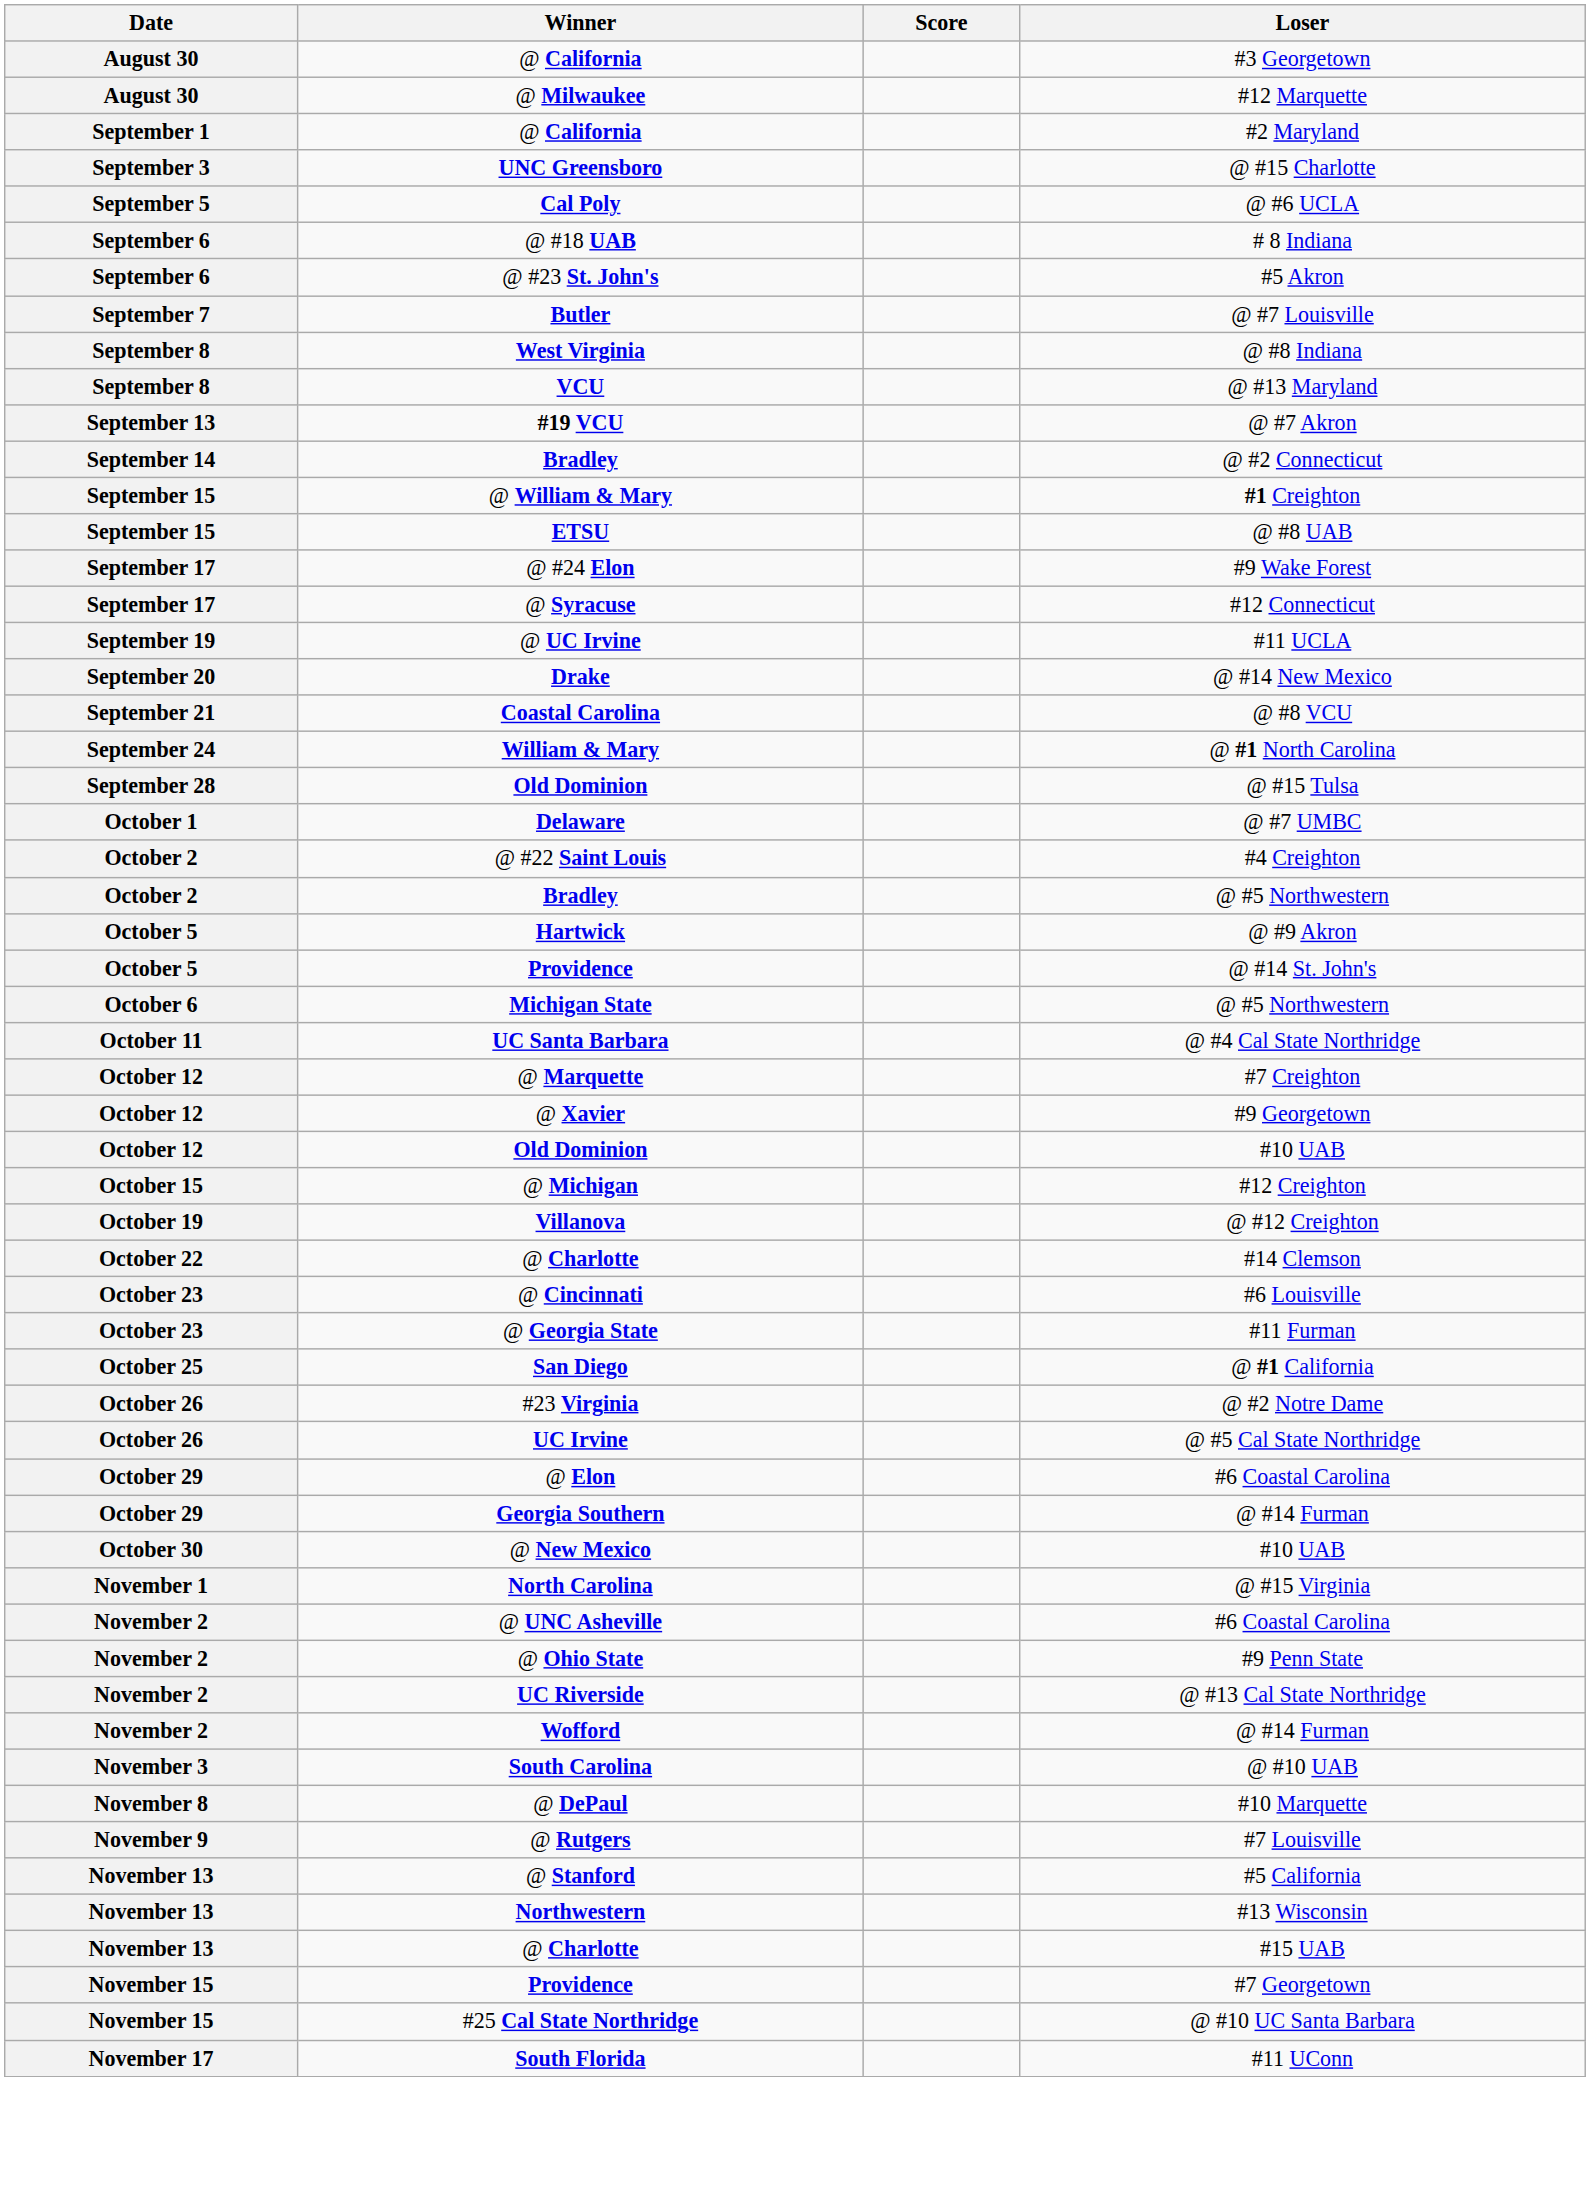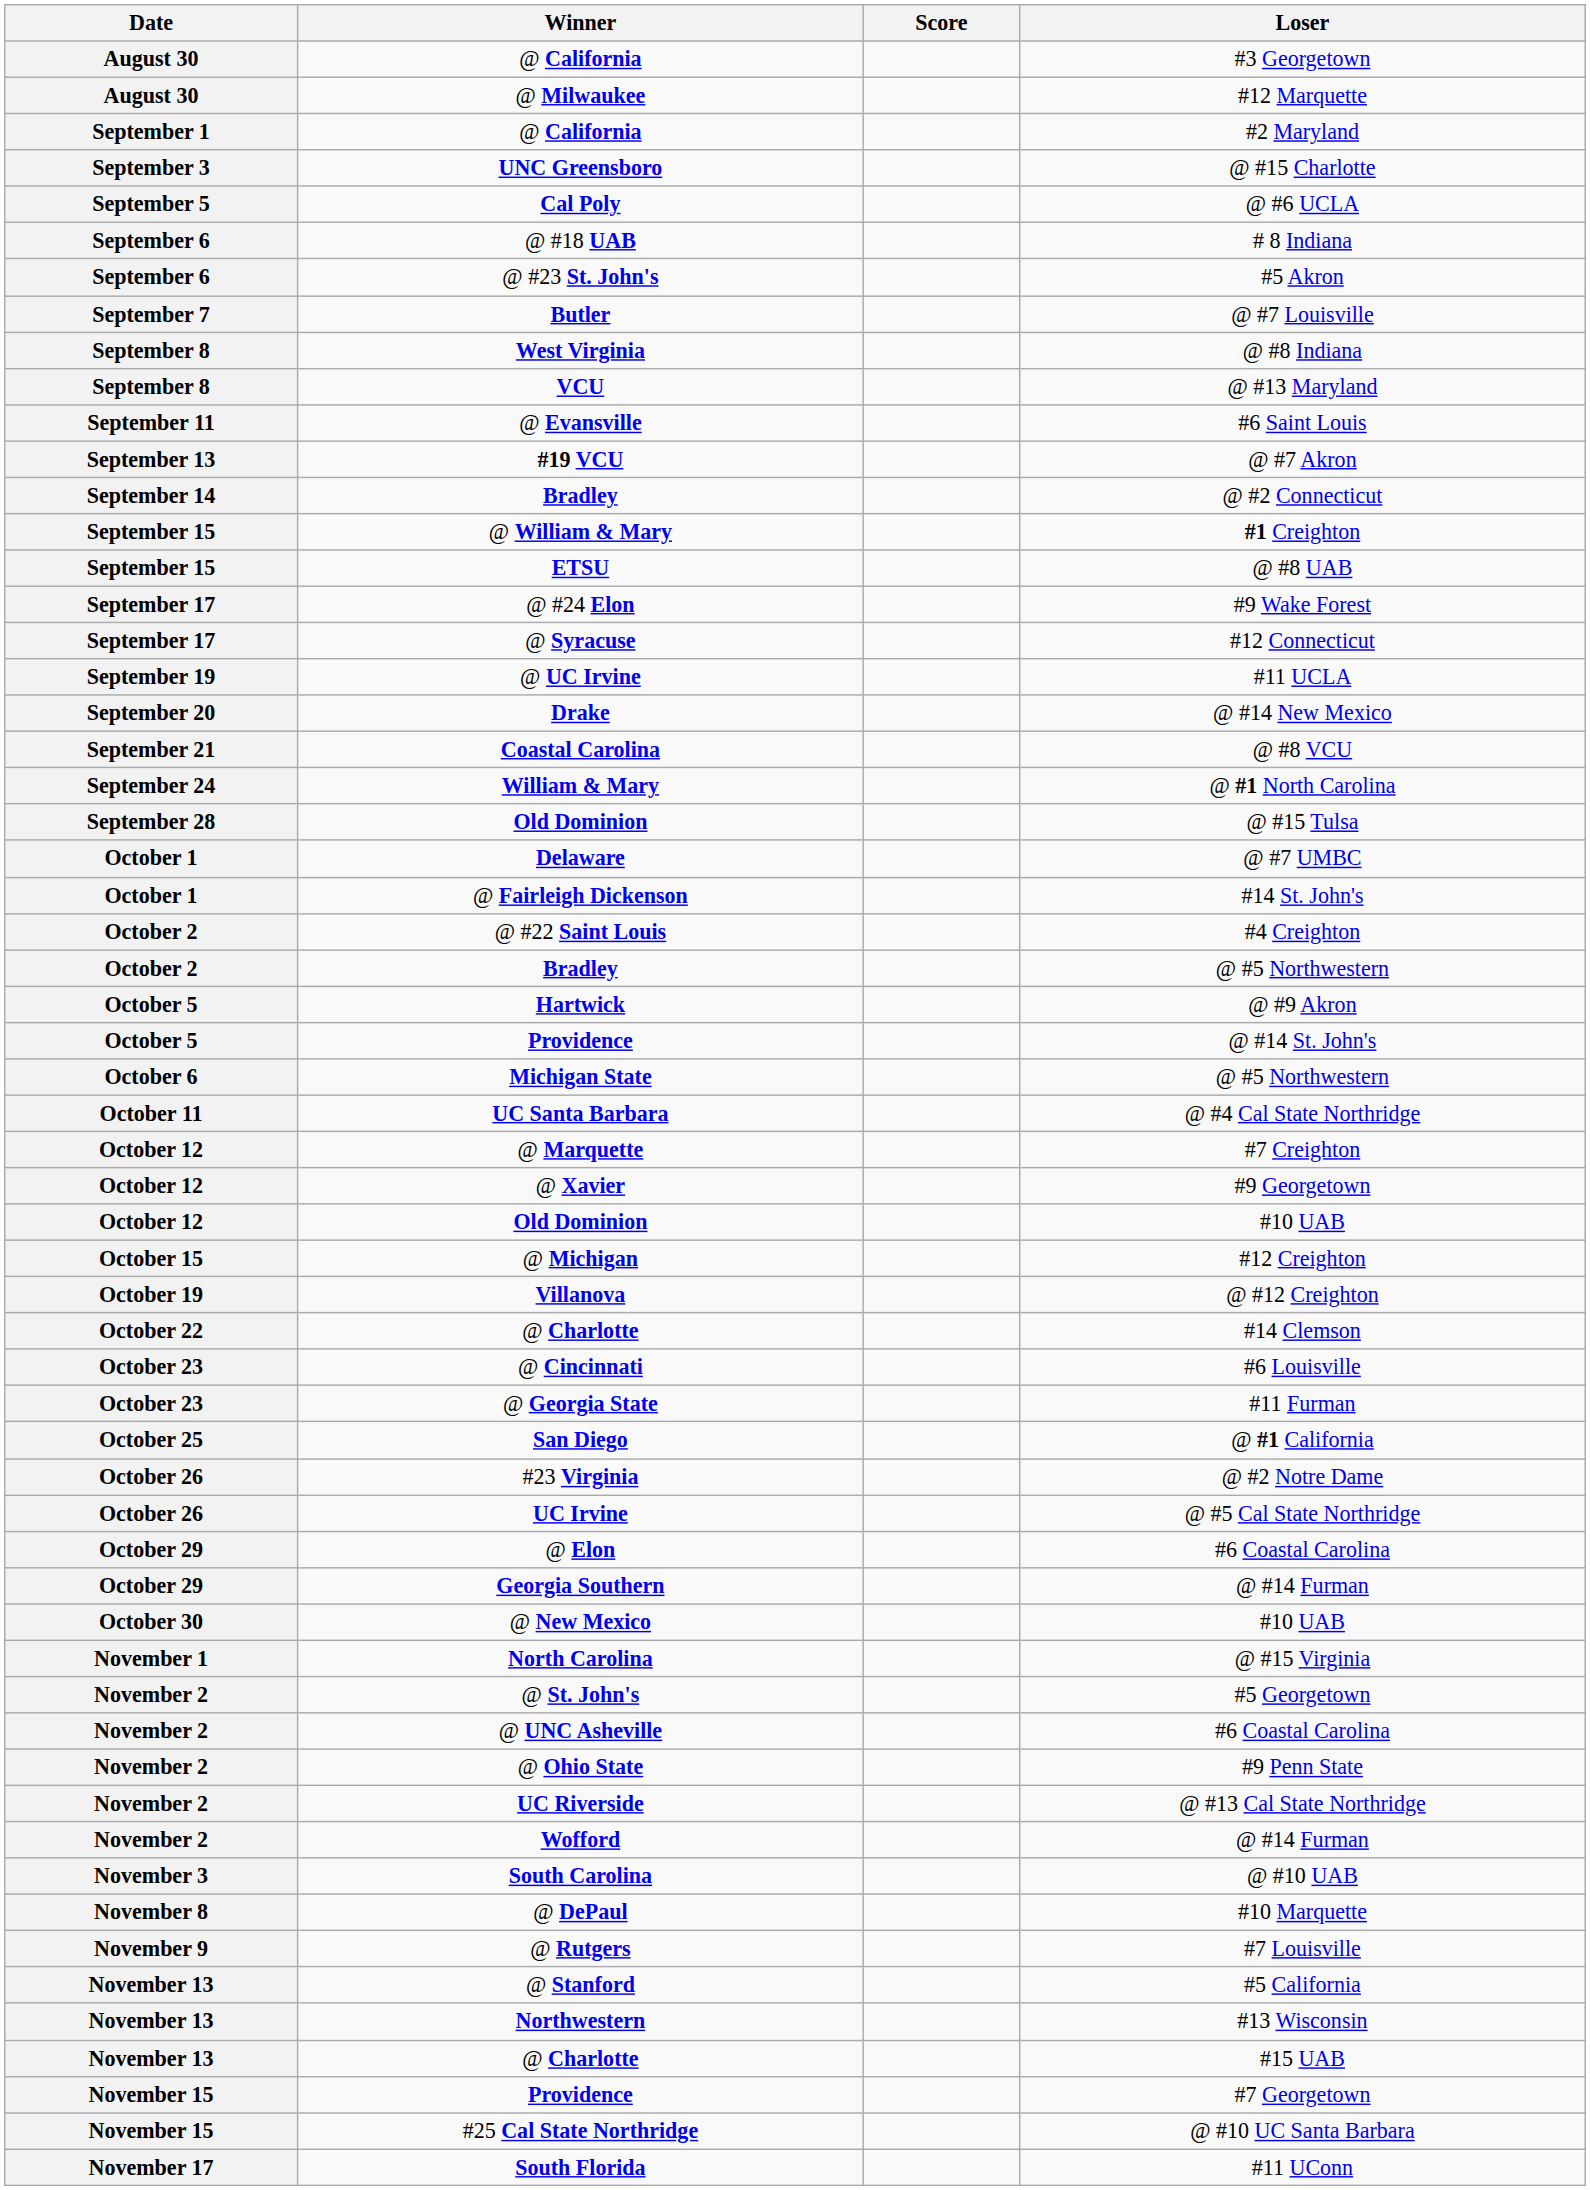+ row: September 11 | @ Evansville | #6 Saint Louis
+ row: October 1 | @ Fairleigh Dickenson | #14 St. John's
+ row: November 2 | @ St. John's | #5 Georgetown
